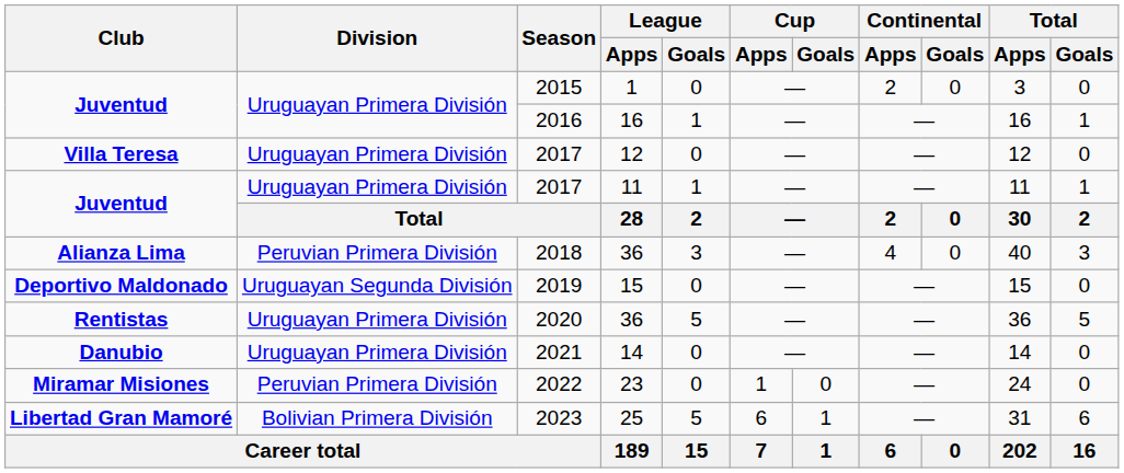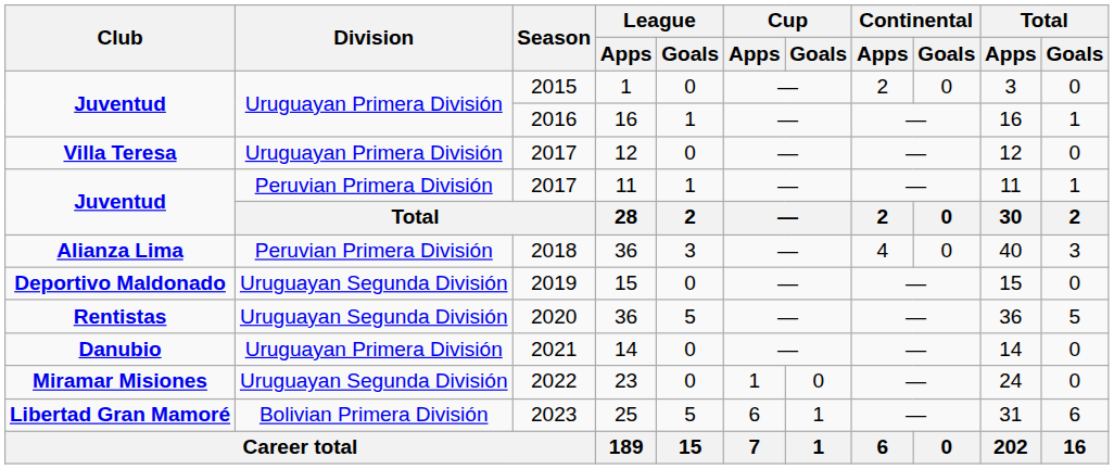2017 / 11 | Division: Uruguayan Primera División -> Peruvian Primera División
2020 | Division: Uruguayan Primera División -> Uruguayan Segunda División
2022 | Division: Peruvian Primera División -> Uruguayan Segunda División
